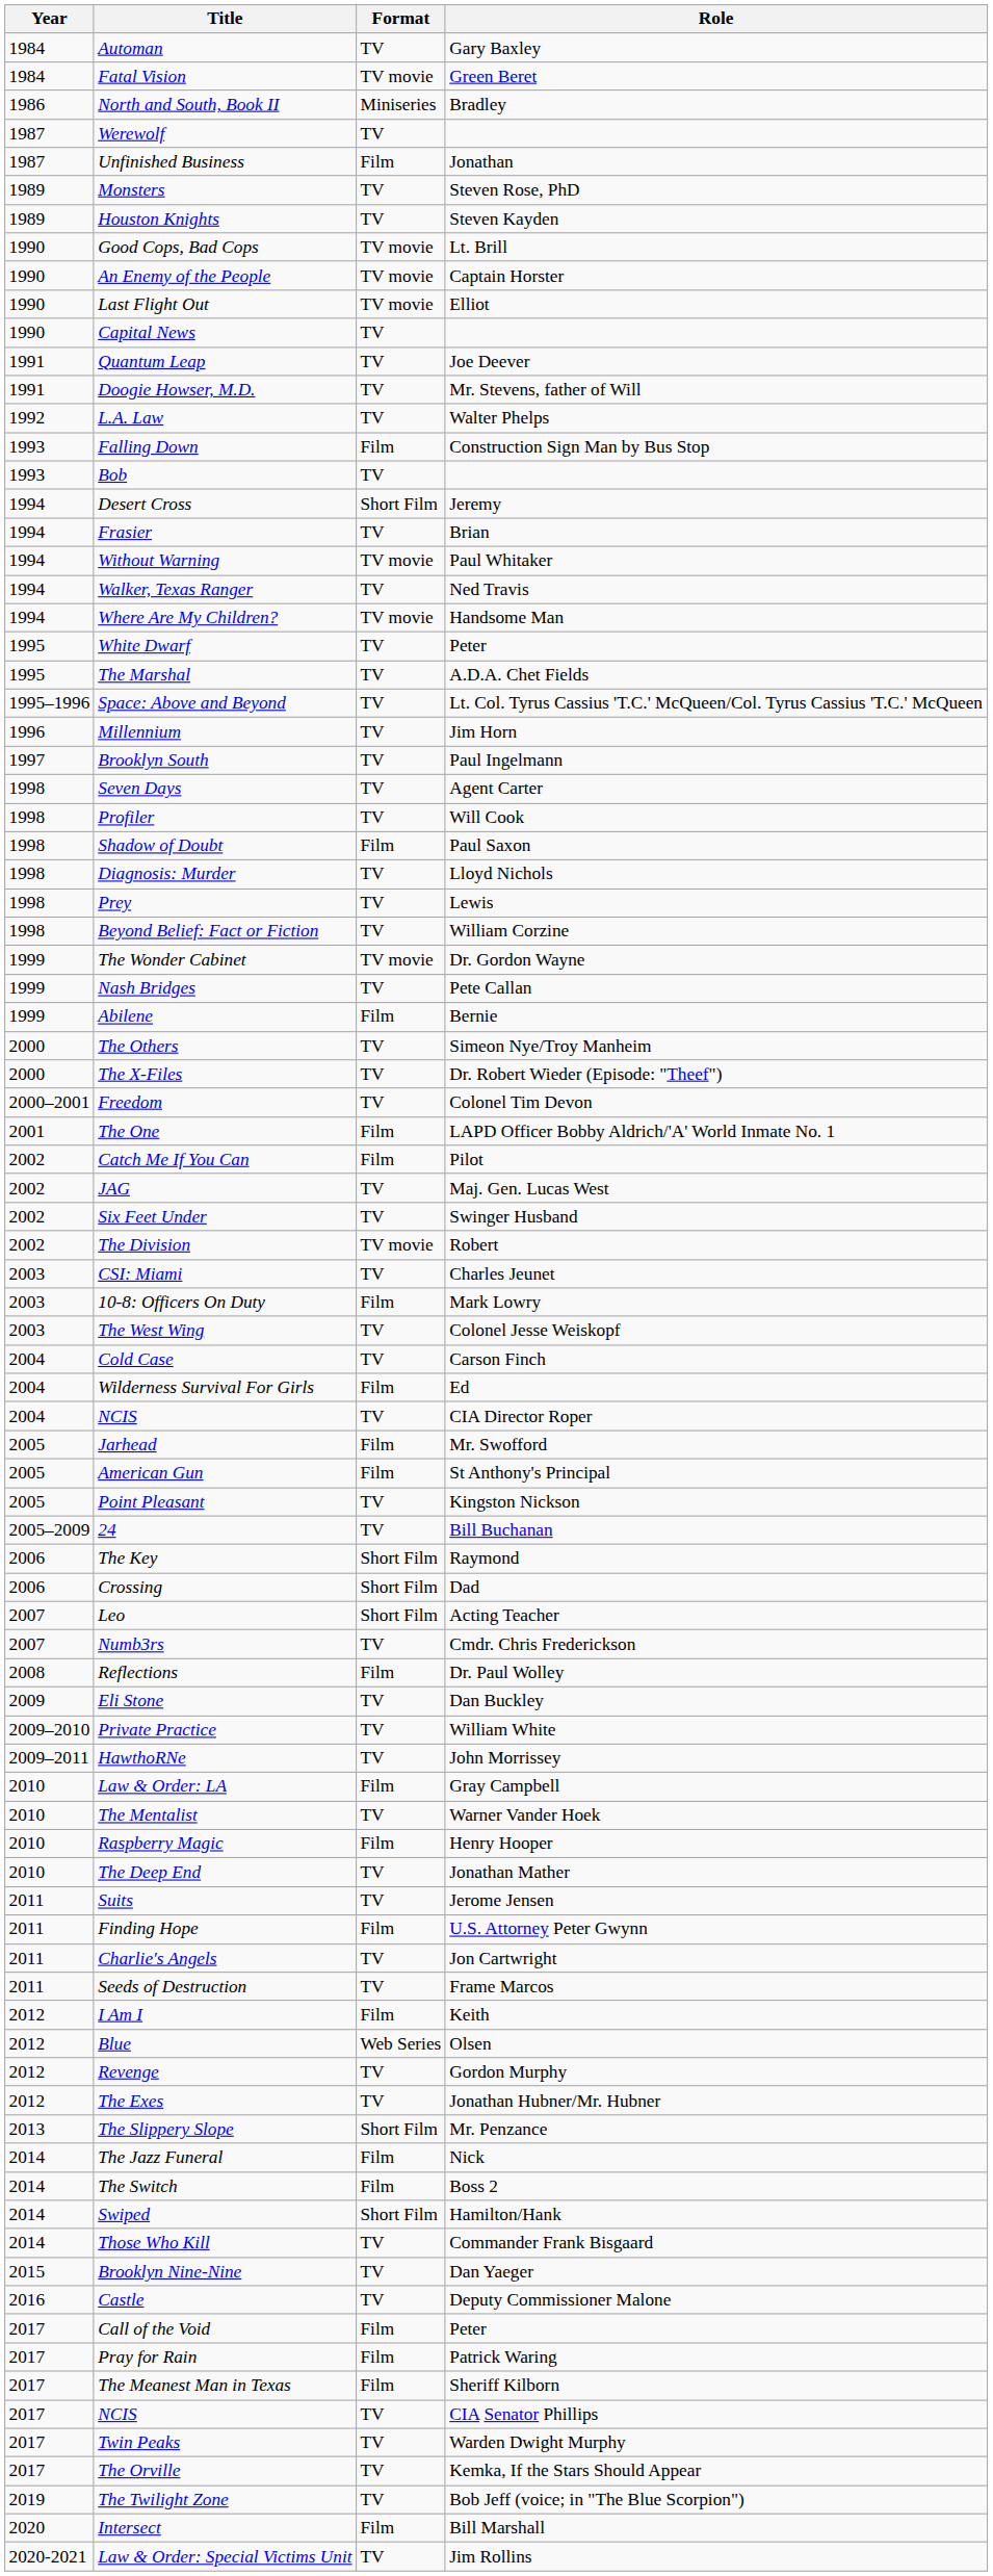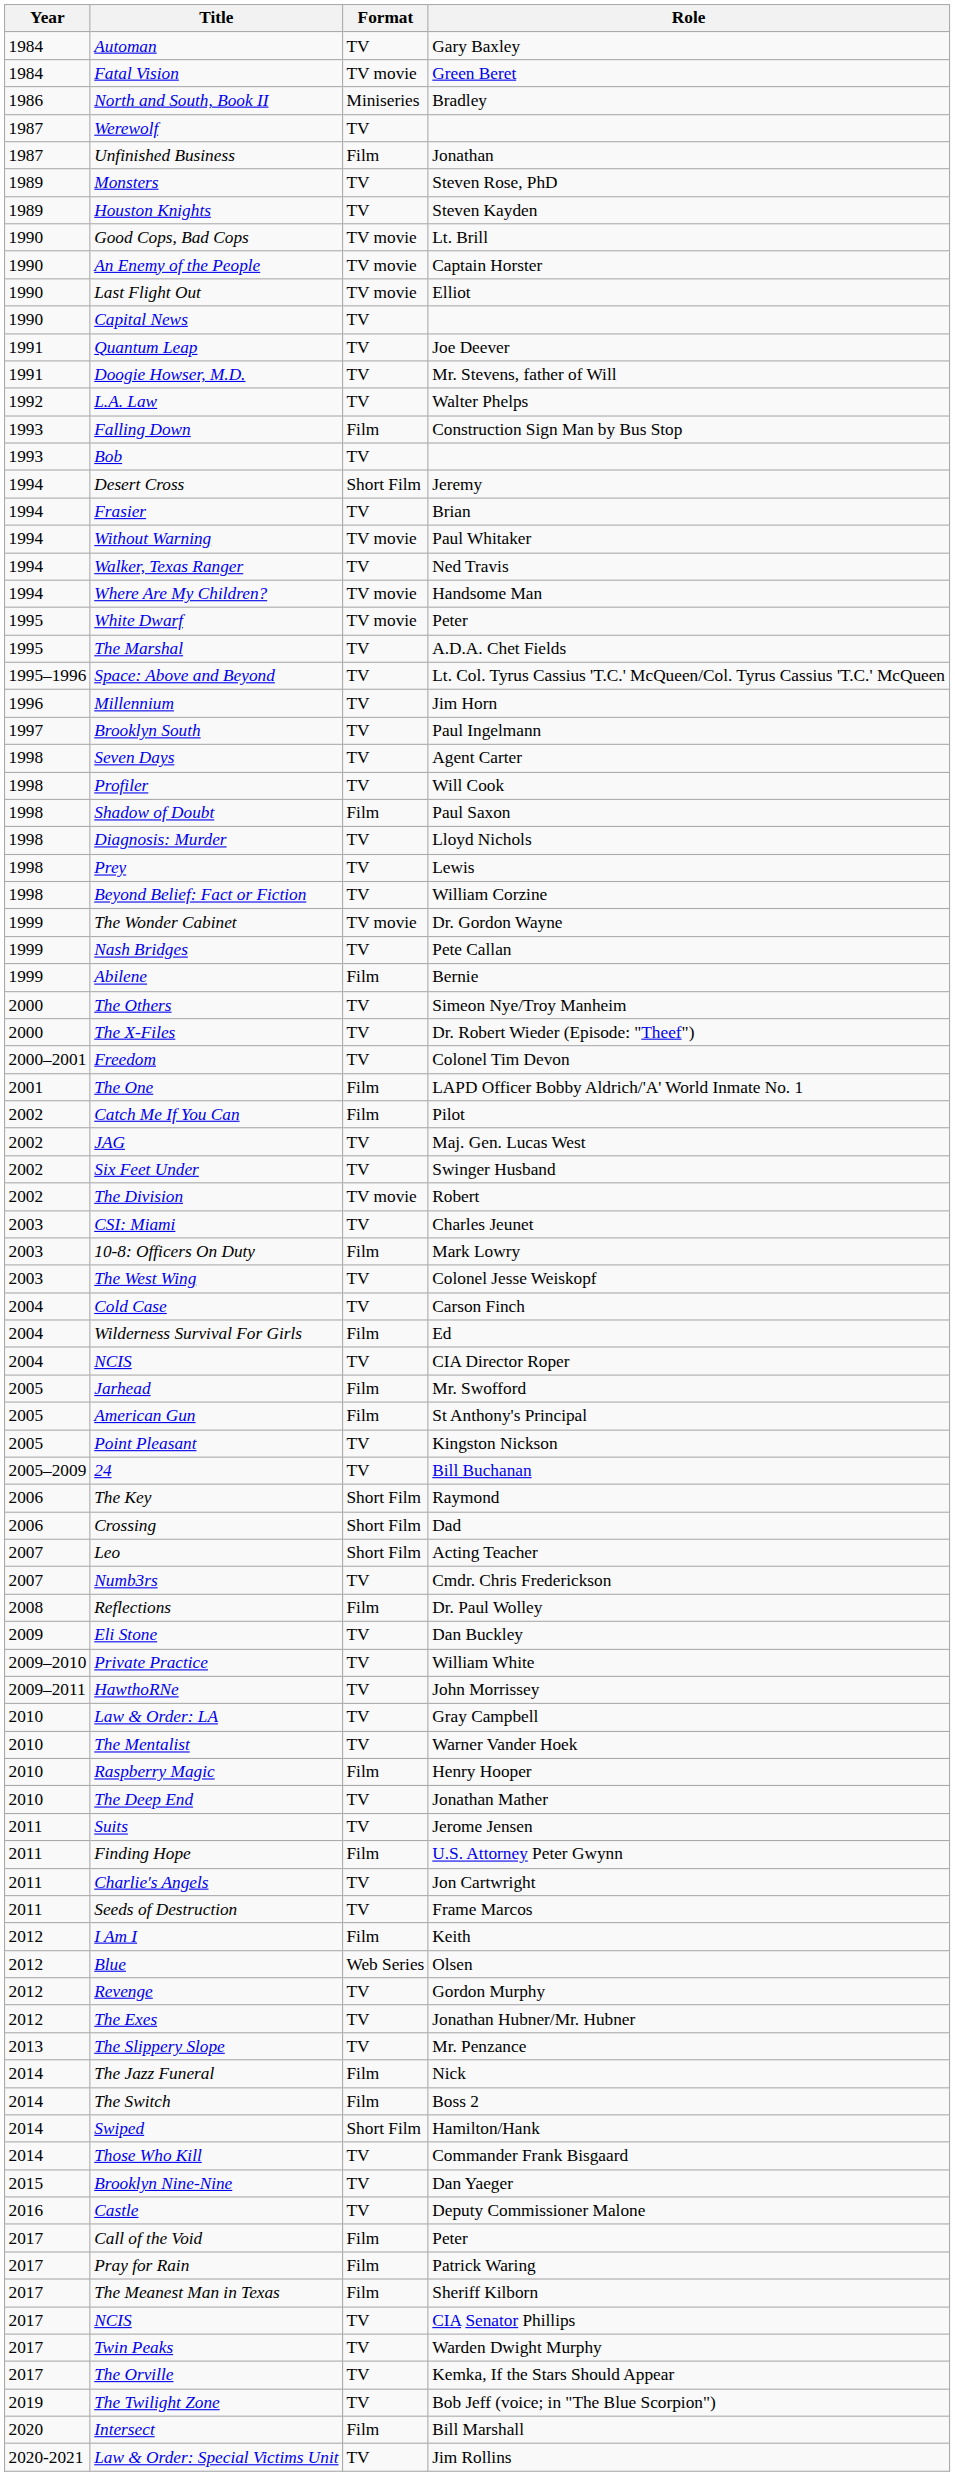White Dwarf | Format: TV -> TV movie
Law & Order: LA | Format: Film -> TV
The Slippery Slope | Format: Short Film -> TV
